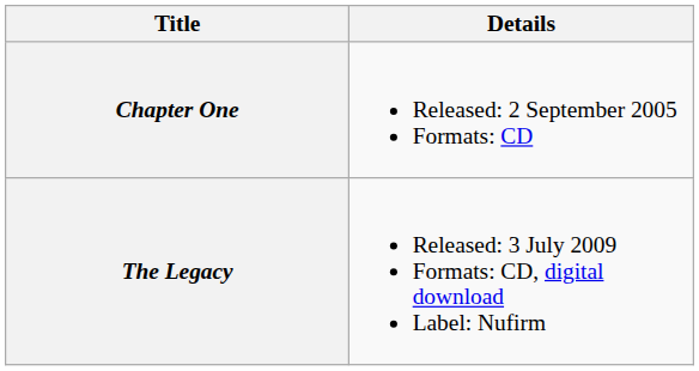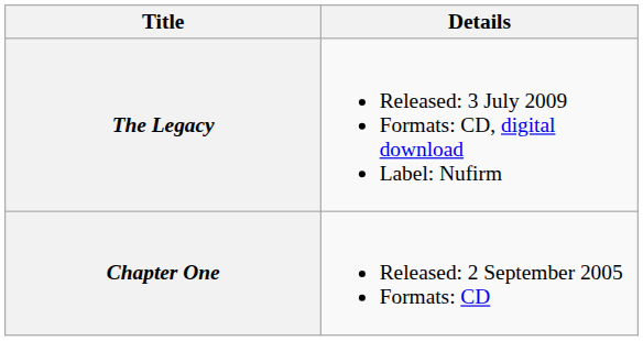rows swapped: Chapter One <-> The Legacy
